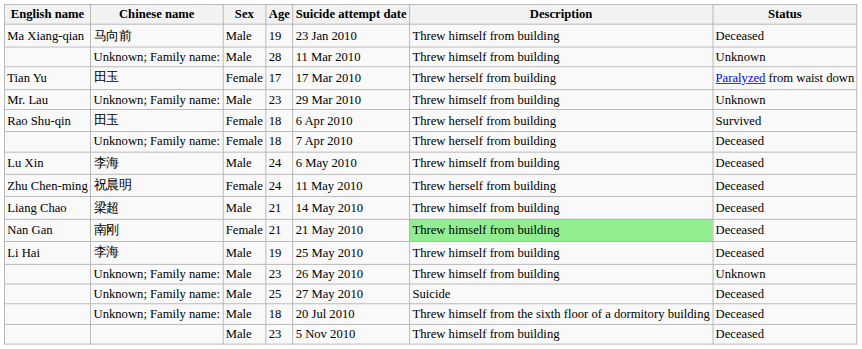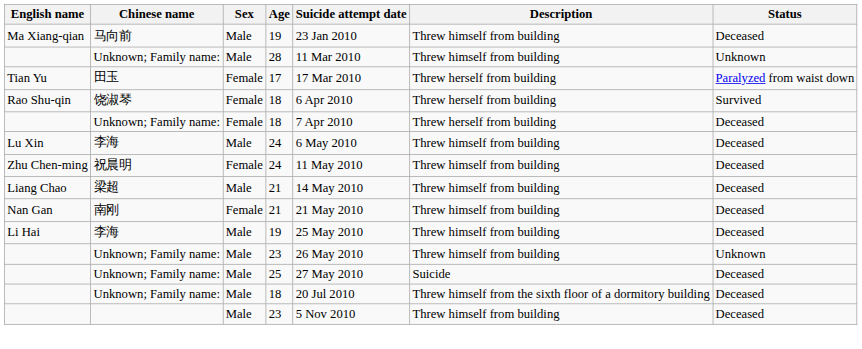- row: Mr. Lau | Unknown; Family name: | Male | 23 | 29 Mar 2010 | Threw himself from building | Unknown
Rao Shu-qin | Chinese name: 田玉 -> 饶淑琴
Zhu Chen-ming | Description: Threw herself from building -> Threw himself from building
Nan Gan | Description: lightgreen background -> no background
